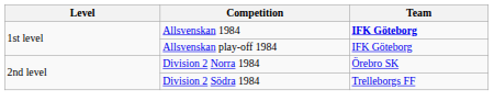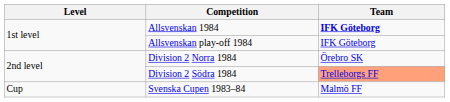Division 2 Södra 1984 | Team: no background -> lightsalmon background
+ row: Cup | Svenska Cupen 1983–84 | Malmö FF
